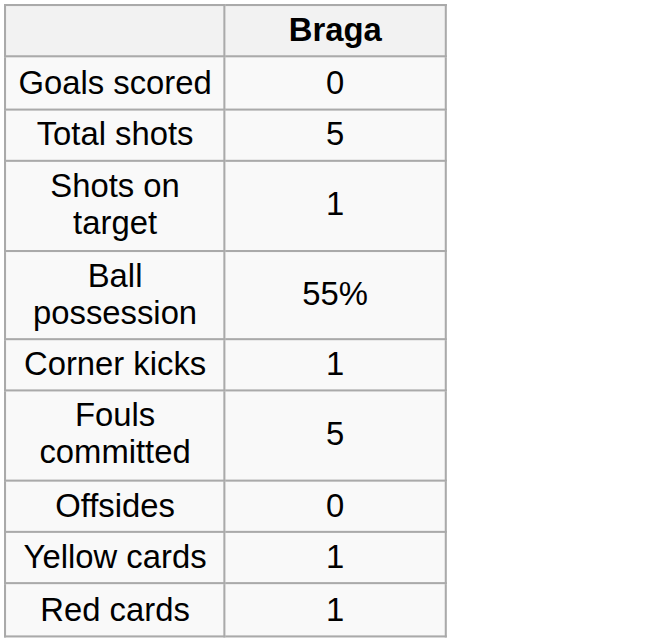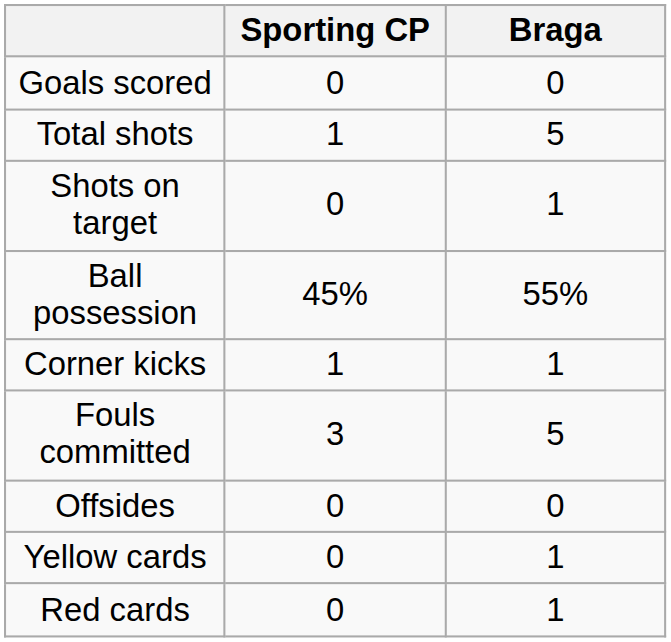+ column: Sporting CP | 0 | 1 | 0 | 45% | 1 | 3 | 0 | 0 | 0
